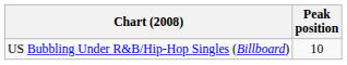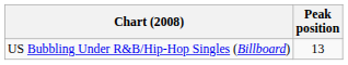US Bubbling Under R&B/Hip-Hop Singles (Billboard) | Peak position: 10 -> 13
